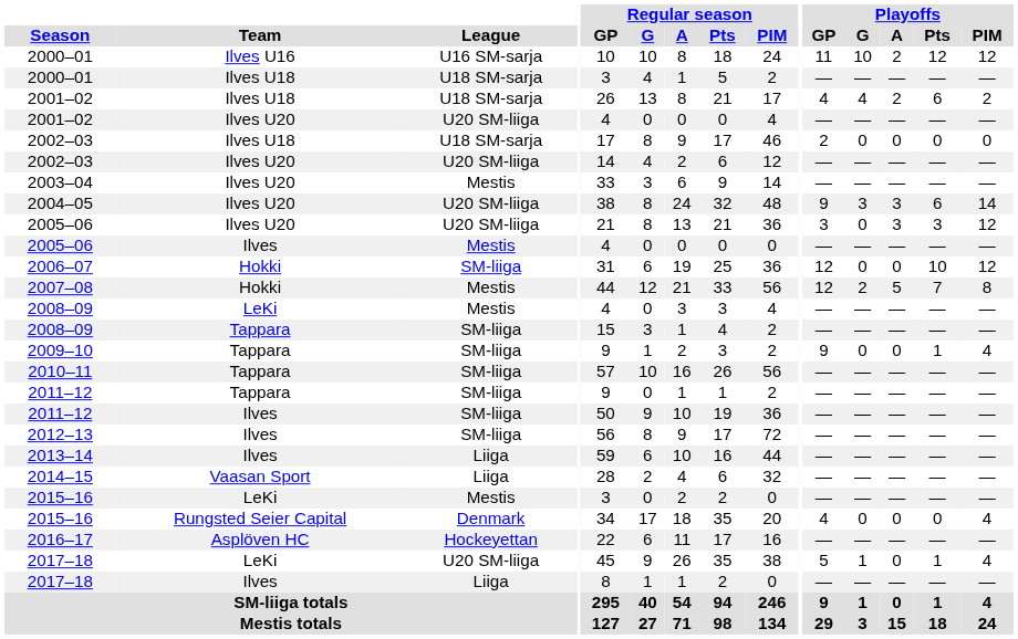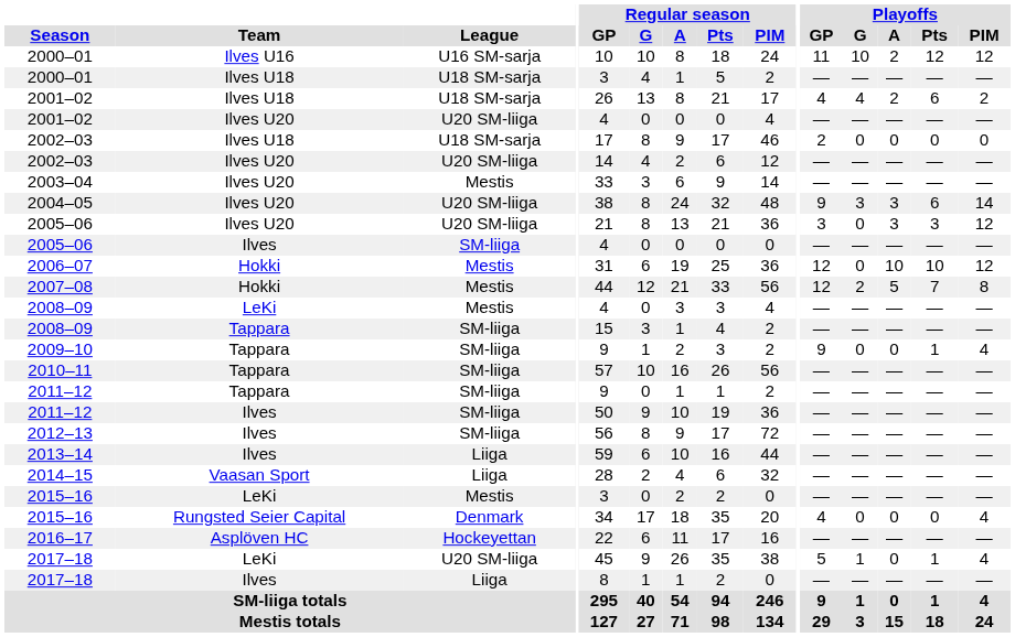2005–06 / Ilves | League: Mestis -> SM-liiga
2006–07 | League: SM-liiga -> Mestis
2006–07 | Playoffs / A: 0 -> 10
